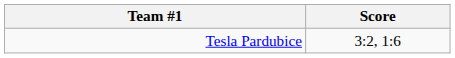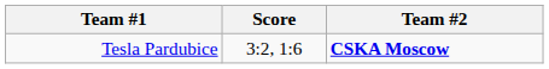+ column: Team #2 | CSKA Moscow
